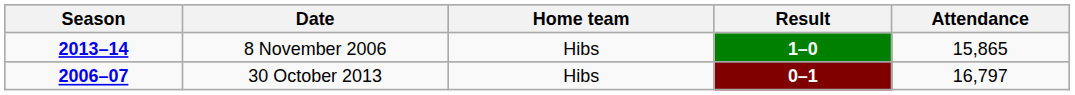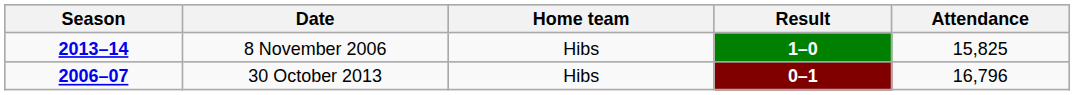8 November 2006 | Attendance: 15,865 -> 15,825
30 October 2013 | Attendance: 16,797 -> 16,796
